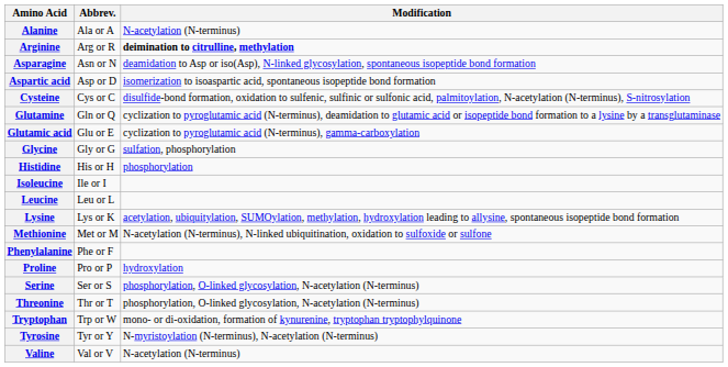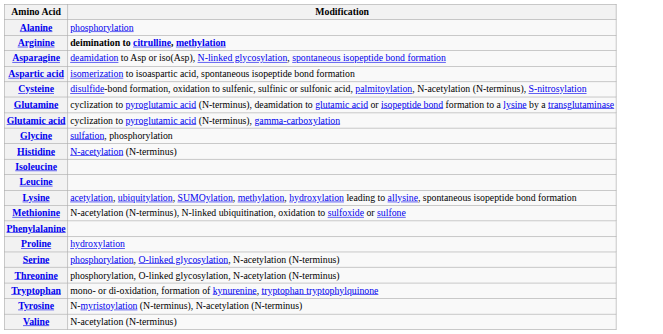- column: Abbrev. | Ala or A | Arg or R | Asn or N | Asp or D | Cys or C | Gln or Q | Glu or E | Gly or G | His or H | Ile or I | Leu or L | Lys or K | Met or M | Phe or F | Pro or P | Ser or S | Thr or T | Trp or W | Tyr or Y | Val or V
Alanine | Modification: N-acetylation (N-terminus) -> phosphorylation
Histidine | Modification: phosphorylation -> N-acetylation (N-terminus)
